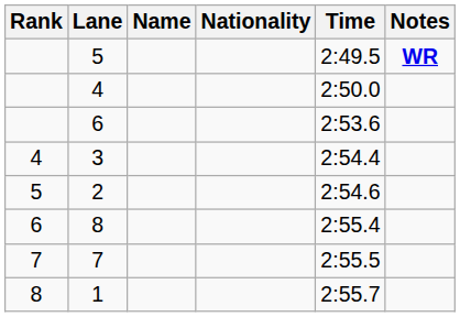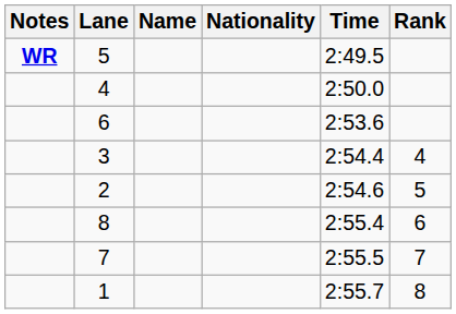columns swapped: Rank <-> Notes
